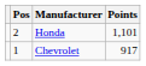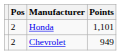Chevrolet | Pos: 1 -> 2
Chevrolet | Points: 917 -> 949
